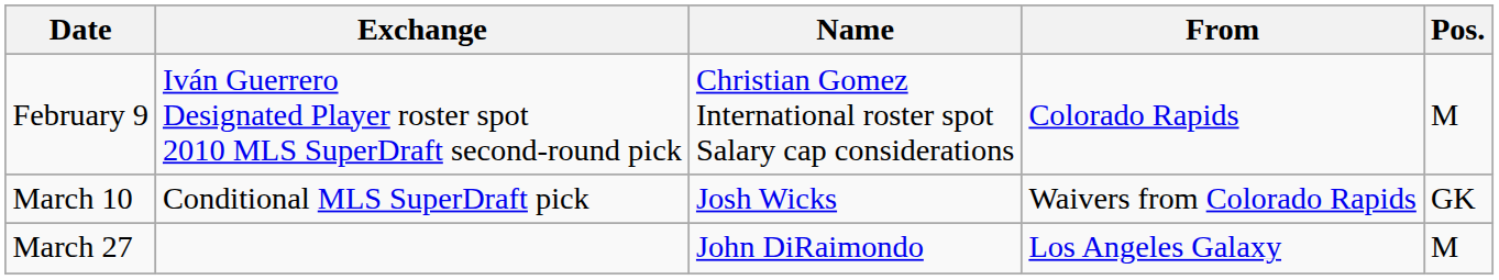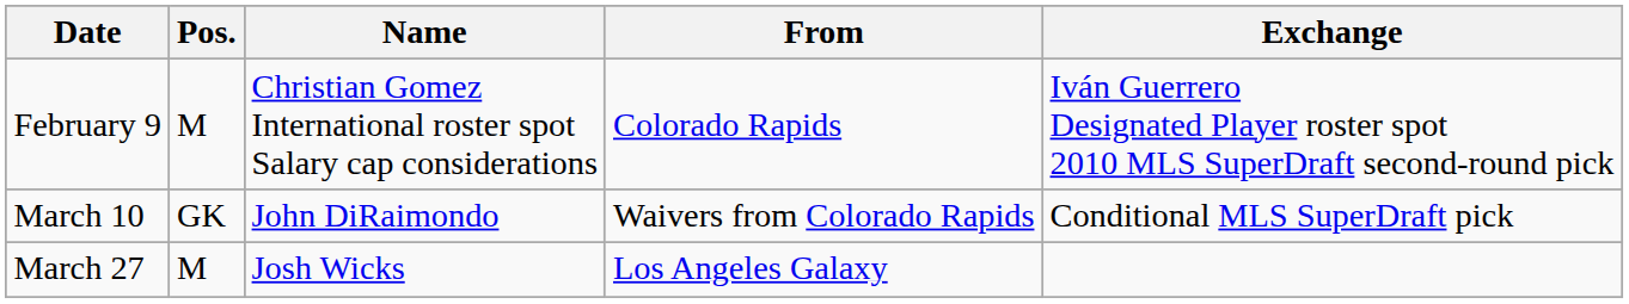columns swapped: Pos. <-> Exchange
March 10 | Name: Josh Wicks -> John DiRaimondo
March 27 | Name: John DiRaimondo -> Josh Wicks
